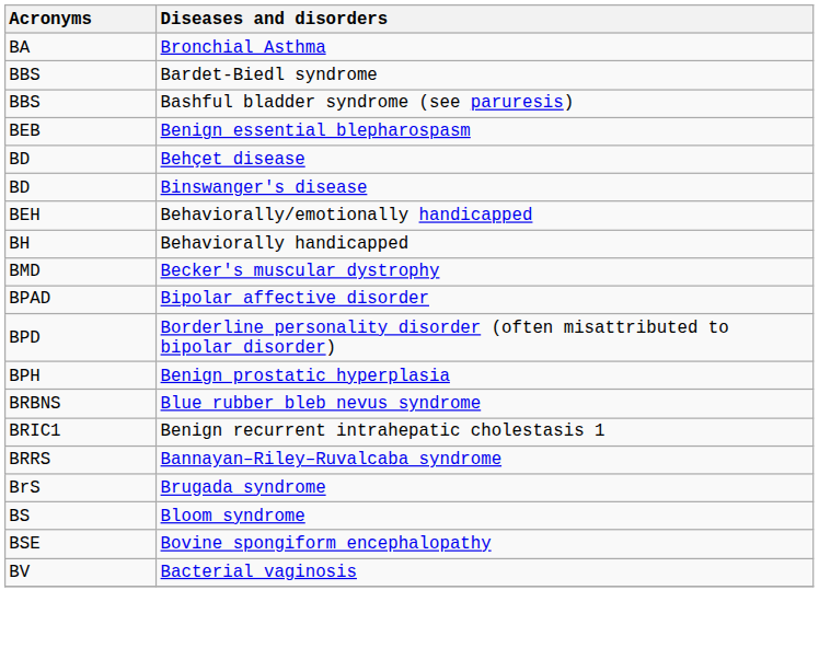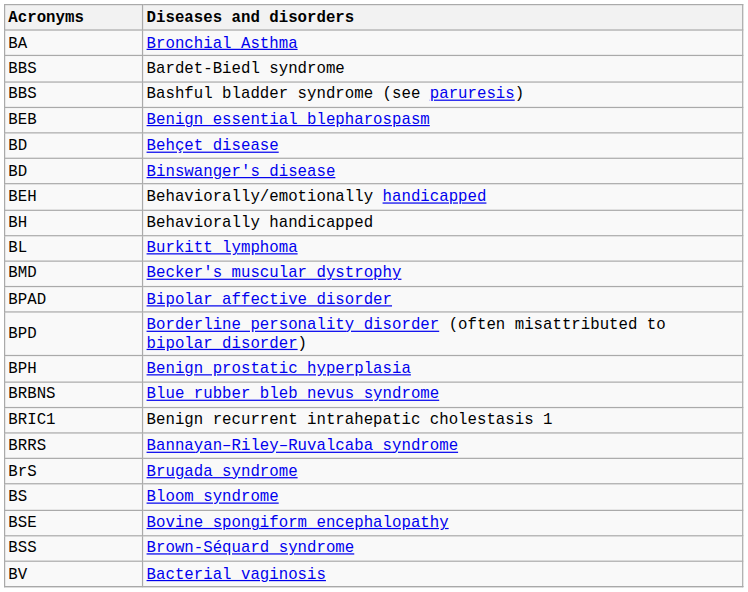+ row: BL | Burkitt lymphoma
+ row: BSS | Brown-Séquard syndrome
